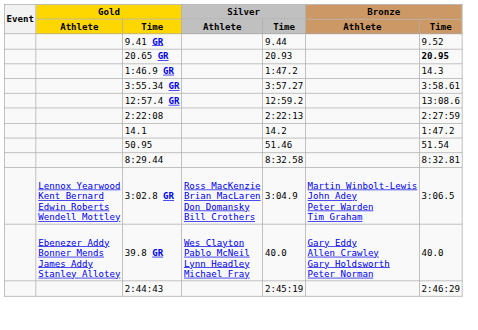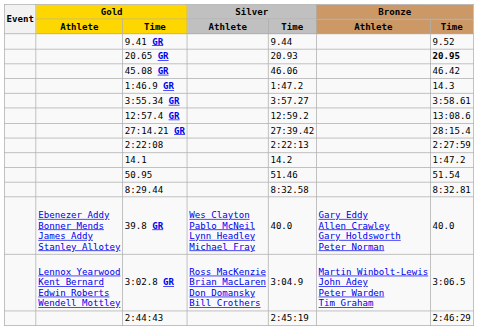+ row: 45.08 GR | 46.06 | 46.42
+ row: 27:14.21 GR | 27:39.42 | 28:15.4
rows swapped: 39.8 GR <-> 3:02.8 GR
